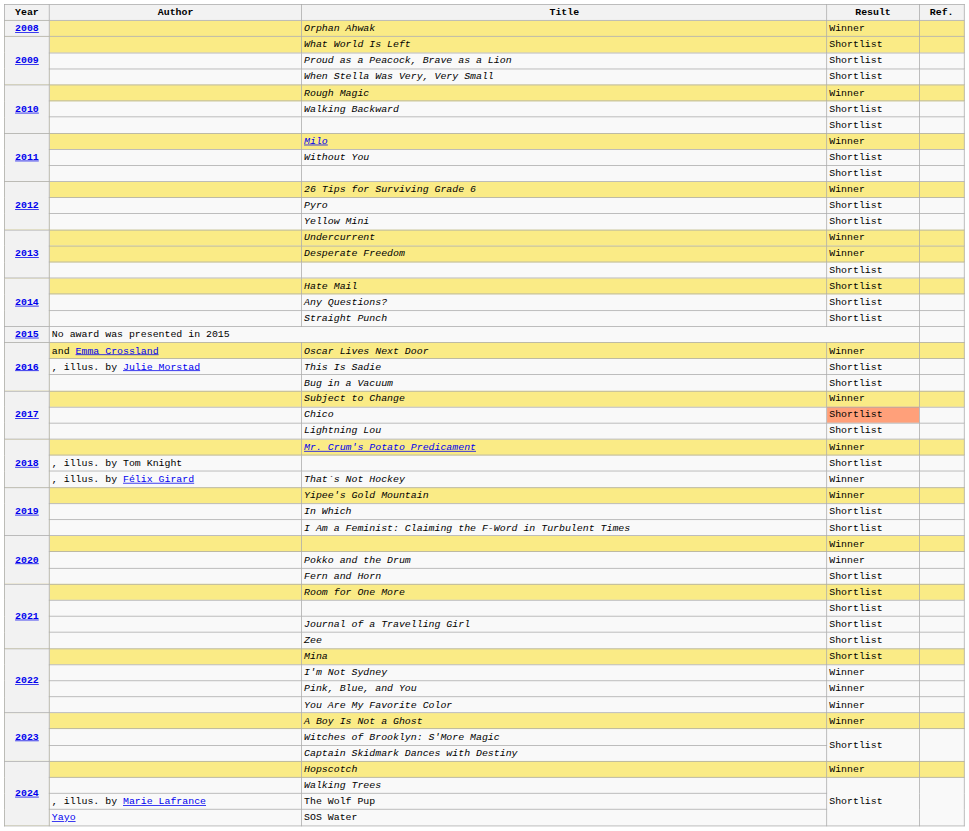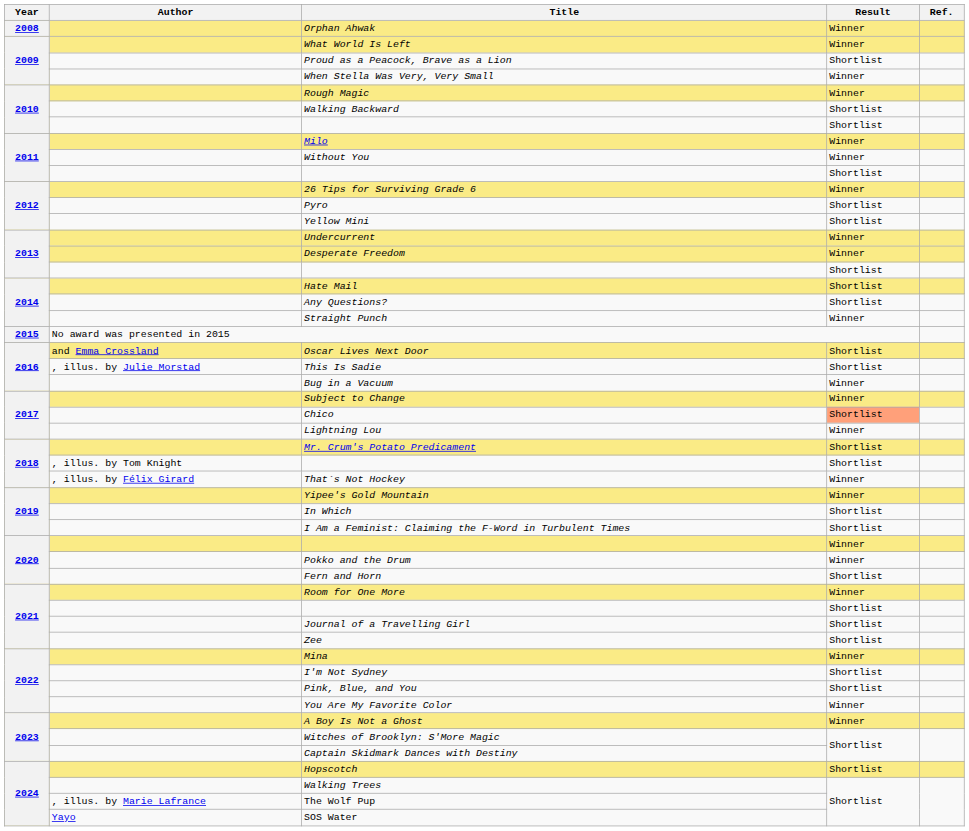What World Is Left | Result: Shortlist -> Winner
When Stella Was Very, Very Small | Result: Shortlist -> Winner
Without You | Result: Shortlist -> Winner
Straight Punch | Result: Shortlist -> Winner
Oscar Lives Next Door | Result: Winner -> Shortlist
Bug in a Vacuum | Result: Shortlist -> Winner
Lightning Lou | Result: Shortlist -> Winner
Mr. Crum's Potato Predicament | Result: Winner -> Shortlist
Room for One More | Result: Shortlist -> Winner
Mina | Result: Shortlist -> Winner
I'm Not Sydney | Result: Winner -> Shortlist
Pink, Blue, and You | Result: Winner -> Shortlist
Hopscotch | Result: Winner -> Shortlist
